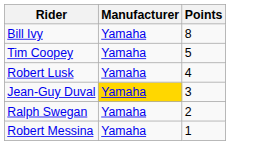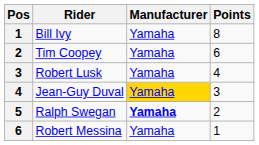+ column: Pos | 1 | 2 | 3 | 4 | 5 | 6
Tim Coopey | Points: 5 -> 6
Ralph Swegan | Manufacturer: normal -> bold
